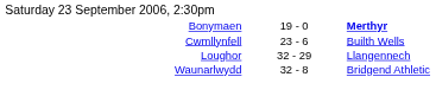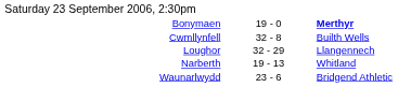Cwmllynfell | column 2: 23 - 6 -> 32 - 8
+ row: Narberth | 19 - 13 | Whitland
Waunarlwydd | column 2: 32 - 8 -> 23 - 6
